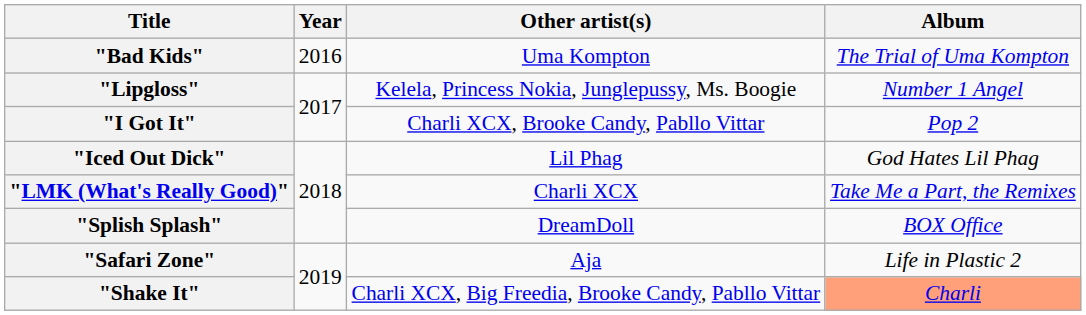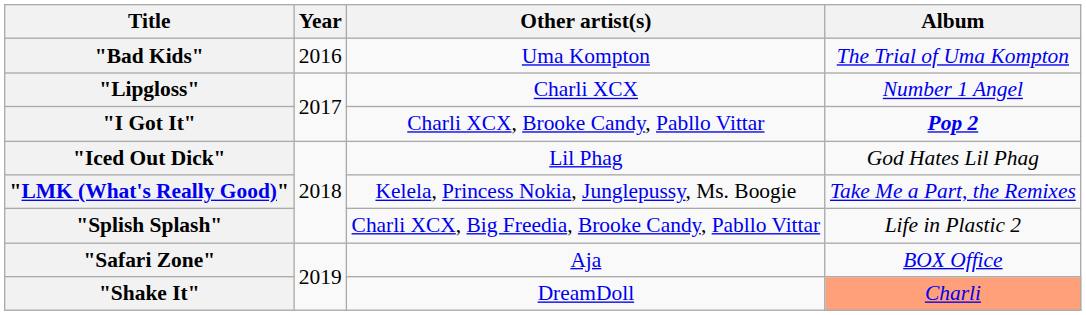"Lipgloss" | Other artist(s): Kelela, Princess Nokia, Junglepussy, Ms. Boogie -> Charli XCX
"I Got It" | Album: normal -> bold
"LMK (What's Really Good)" | Other artist(s): Charli XCX -> Kelela, Princess Nokia, Junglepussy, Ms. Boogie
"Splish Splash" | Other artist(s): DreamDoll -> Charli XCX, Big Freedia, Brooke Candy, Pabllo Vittar
"Splish Splash" | Album: BOX Office -> Life in Plastic 2
"Safari Zone" | Album: Life in Plastic 2 -> BOX Office
"Shake It" | Other artist(s): Charli XCX, Big Freedia, Brooke Candy, Pabllo Vittar -> DreamDoll
